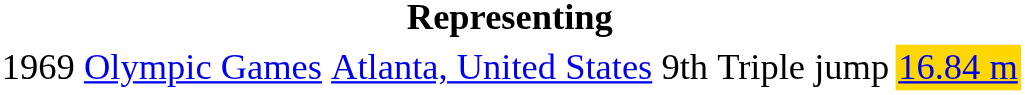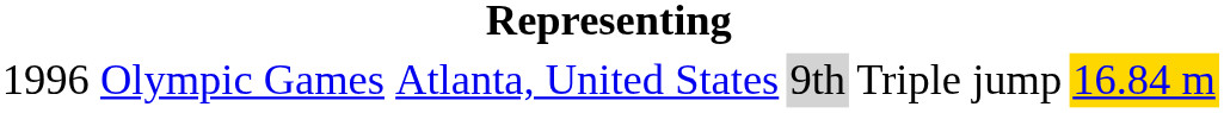Olympic Games | column 1: 1969 -> 1996
Olympic Games | column 4: no background -> lightgrey background
